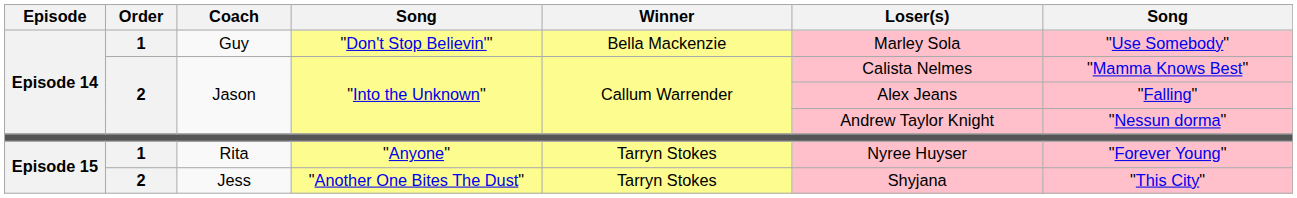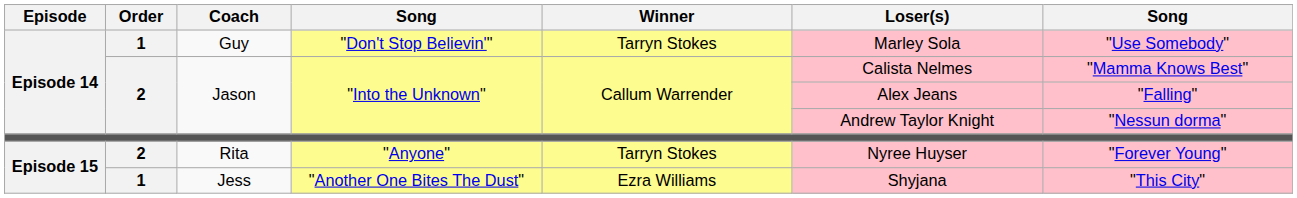Guy | Winner: Bella Mackenzie -> Tarryn Stokes
Rita | Order: 1 -> 2
Jess | Order: 2 -> 1
Jess | Winner: Tarryn Stokes -> Ezra Williams
